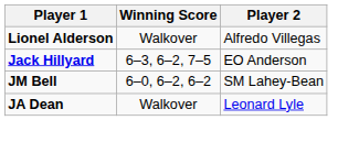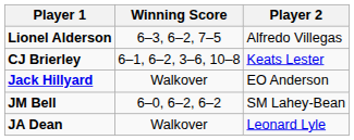Lionel Alderson | Winning Score: Walkover -> 6–3, 6–2, 7–5
+ row: CJ Brierley | 6–1, 6–2, 3–6, 10–8 | Keats Lester
Jack Hillyard | Winning Score: 6–3, 6–2, 7–5 -> Walkover
